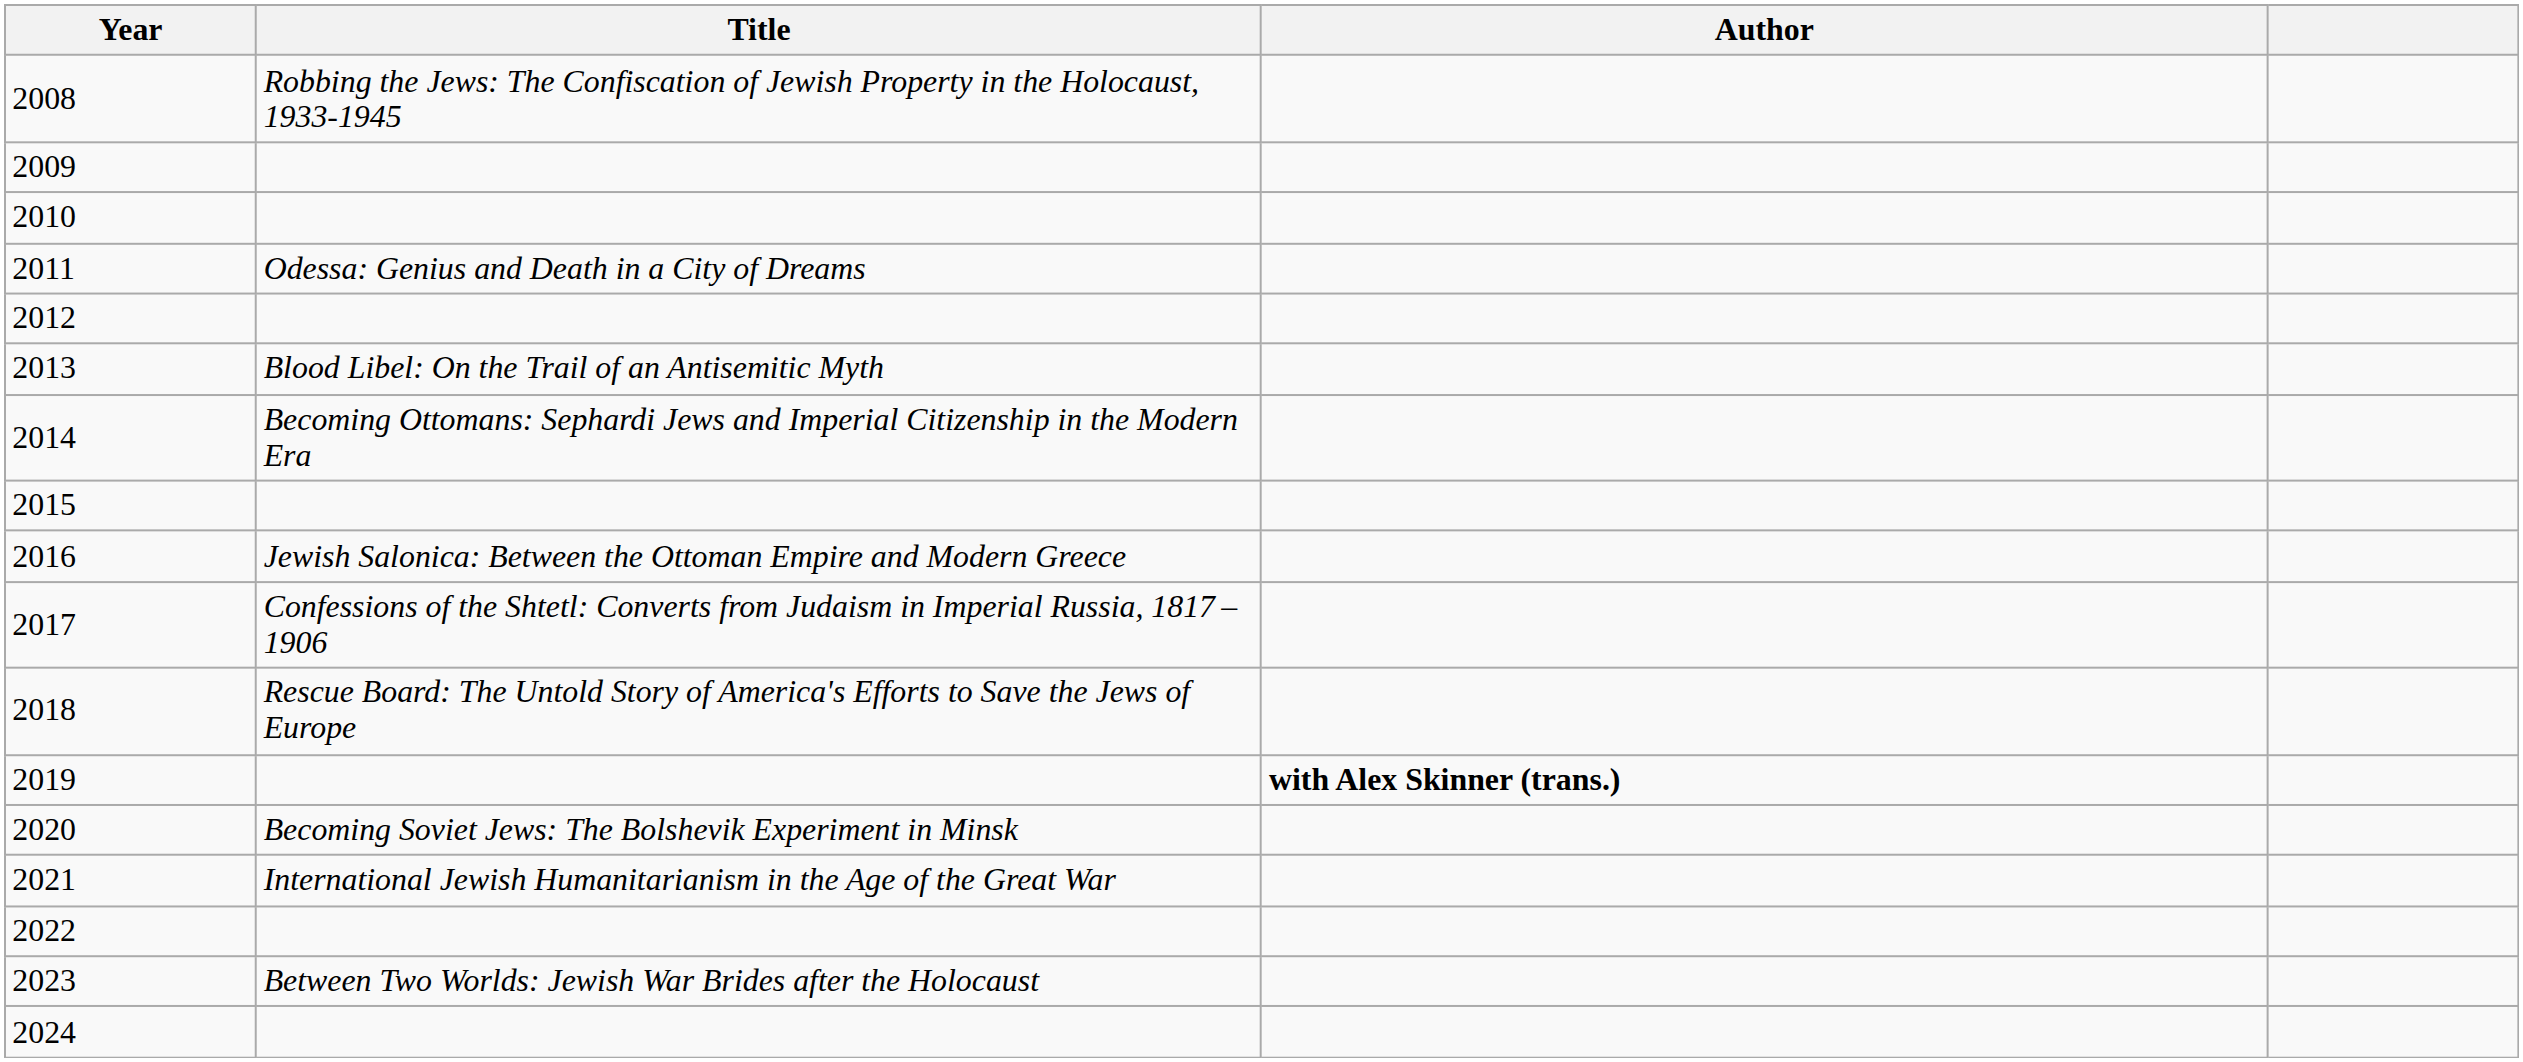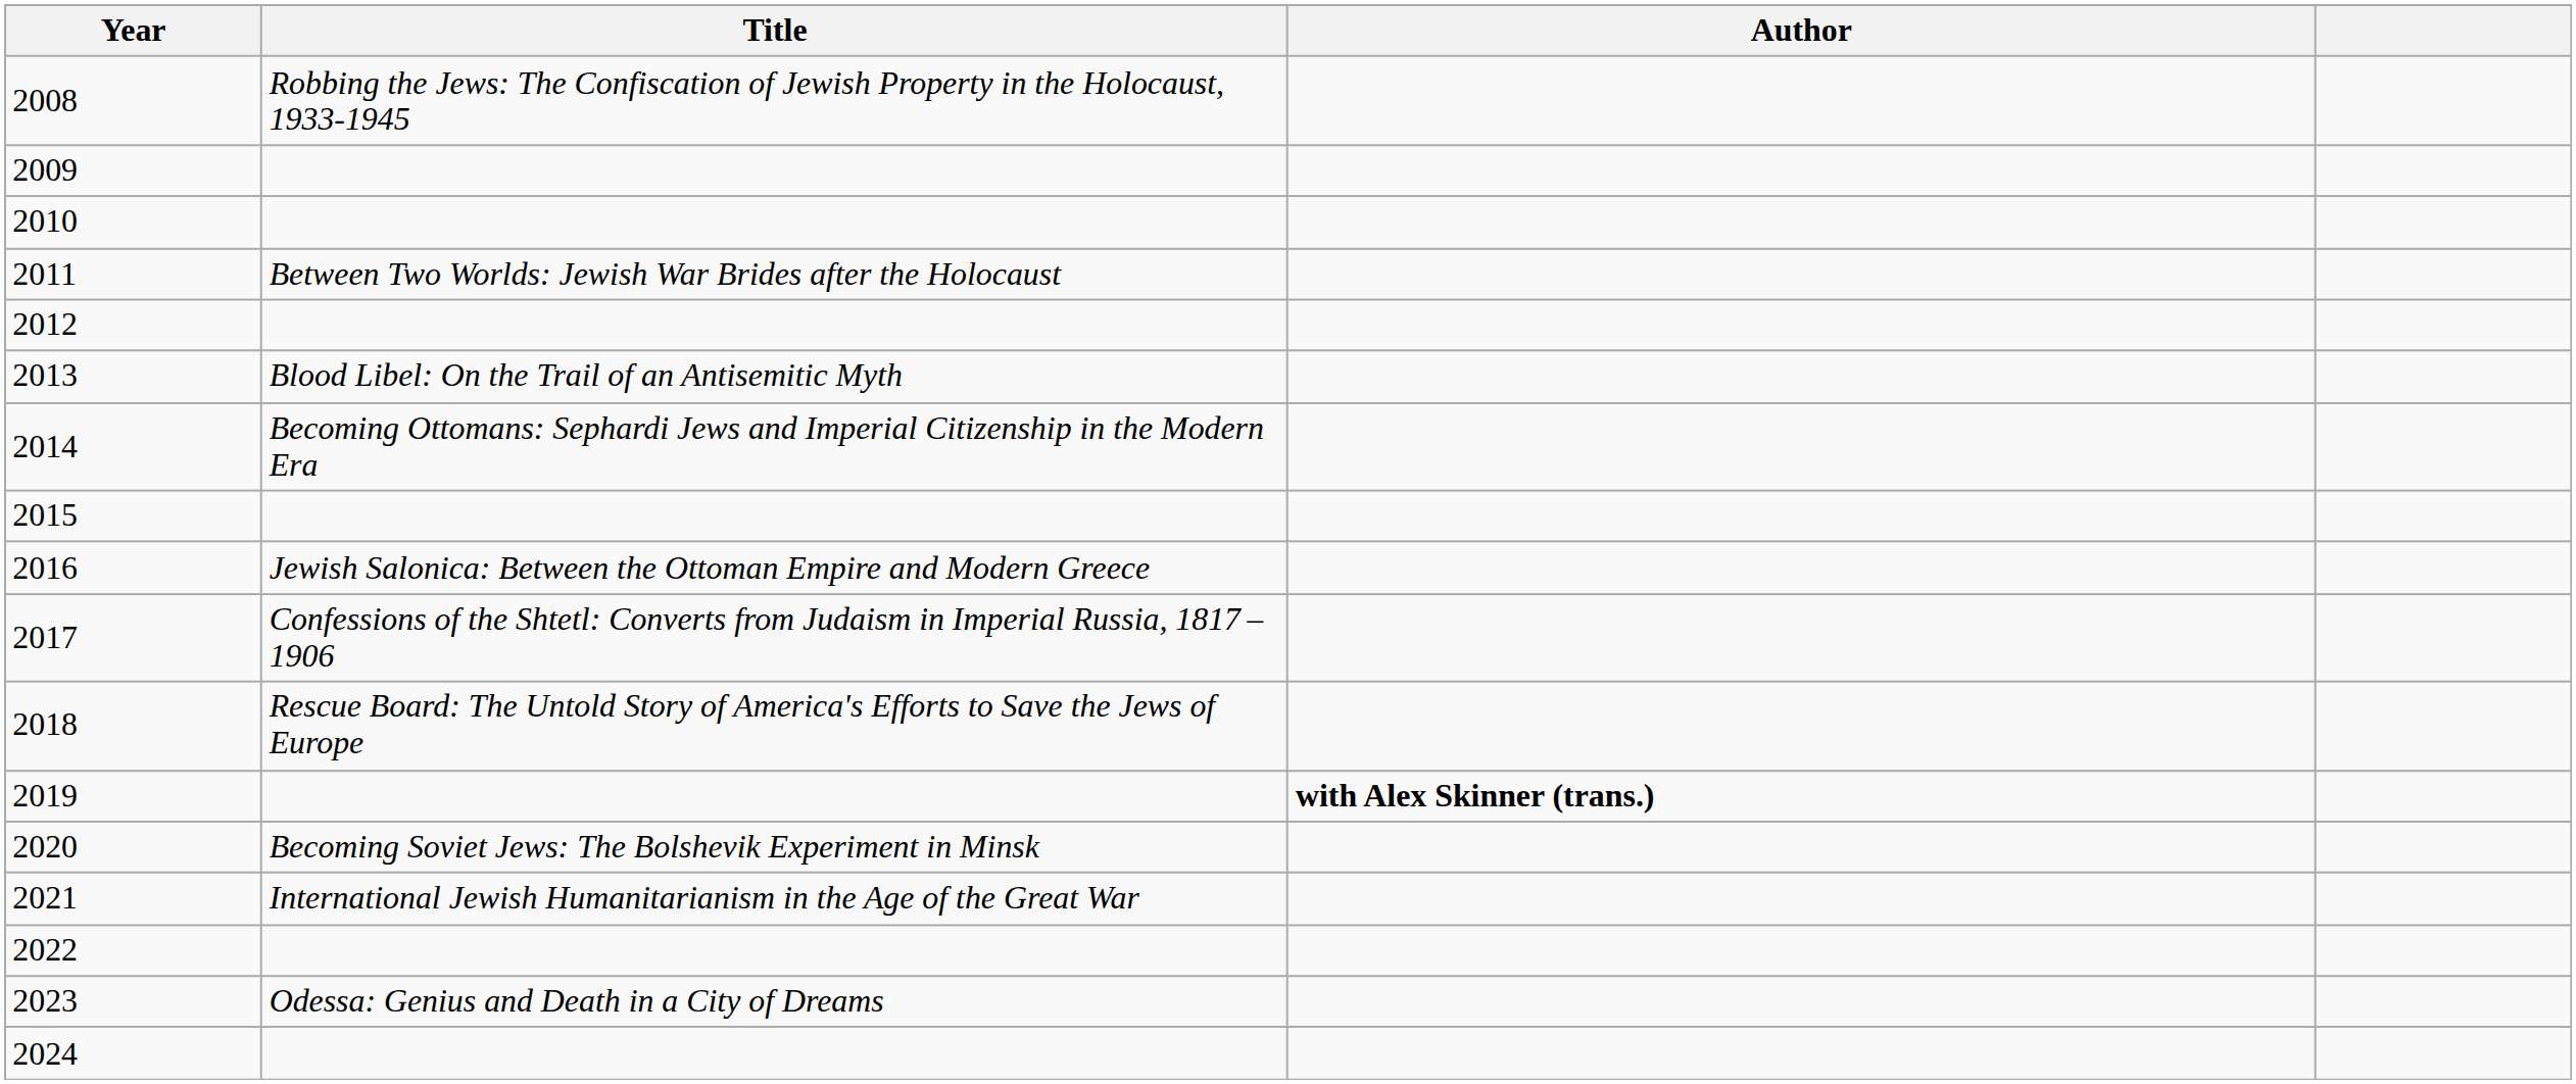2011 | Title: Odessa: Genius and Death in a City of Dreams -> Between Two Worlds: Jewish War Brides after the Holocaust
2023 | Title: Between Two Worlds: Jewish War Brides after the Holocaust -> Odessa: Genius and Death in a City of Dreams
